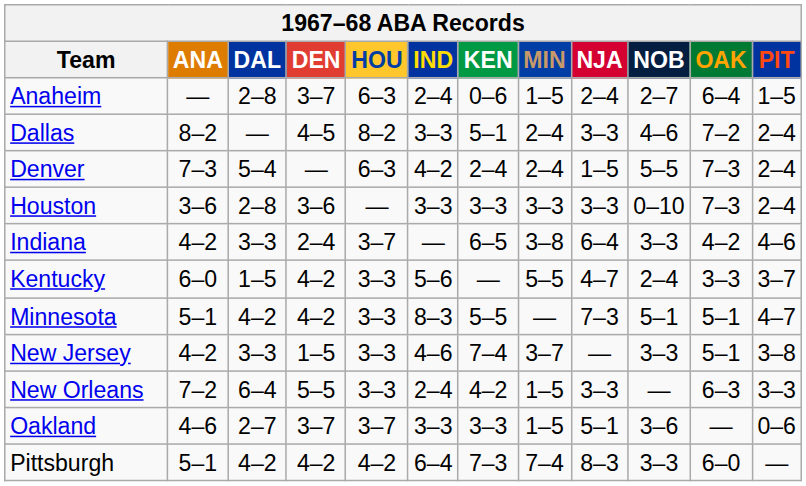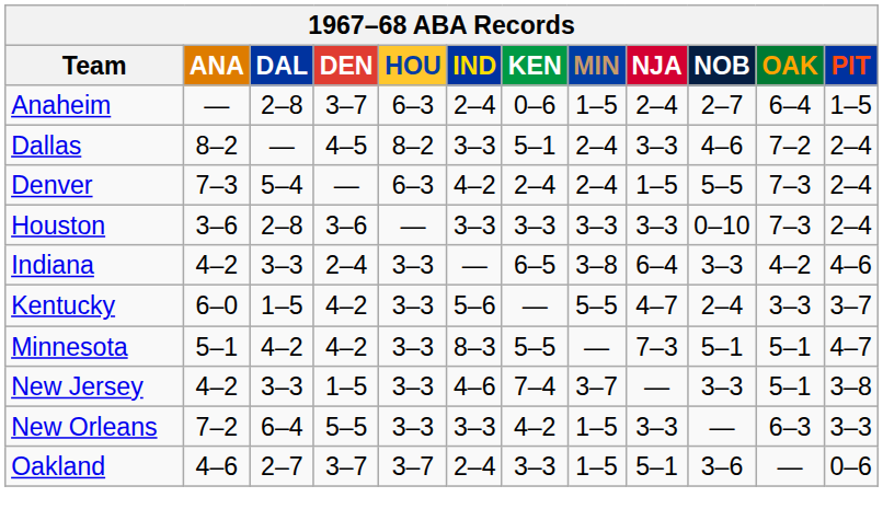Indiana | HOU: 3–7 -> 3–3
New Orleans | IND: 2–4 -> 3–3
Oakland | IND: 3–3 -> 2–4
- row: Pittsburgh | 5–1 | 4–2 | 4–2 | 4–2 | 6–4 | 7–3 | 7–4 | 8–3 | 3–3 | 6–0 | —
